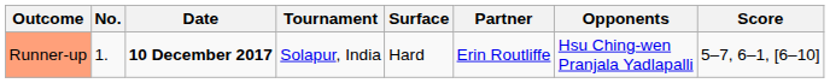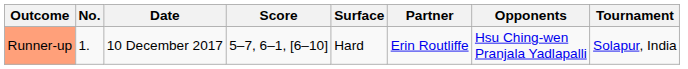columns swapped: Tournament <-> Score
Runner-up | Date: bold -> normal
